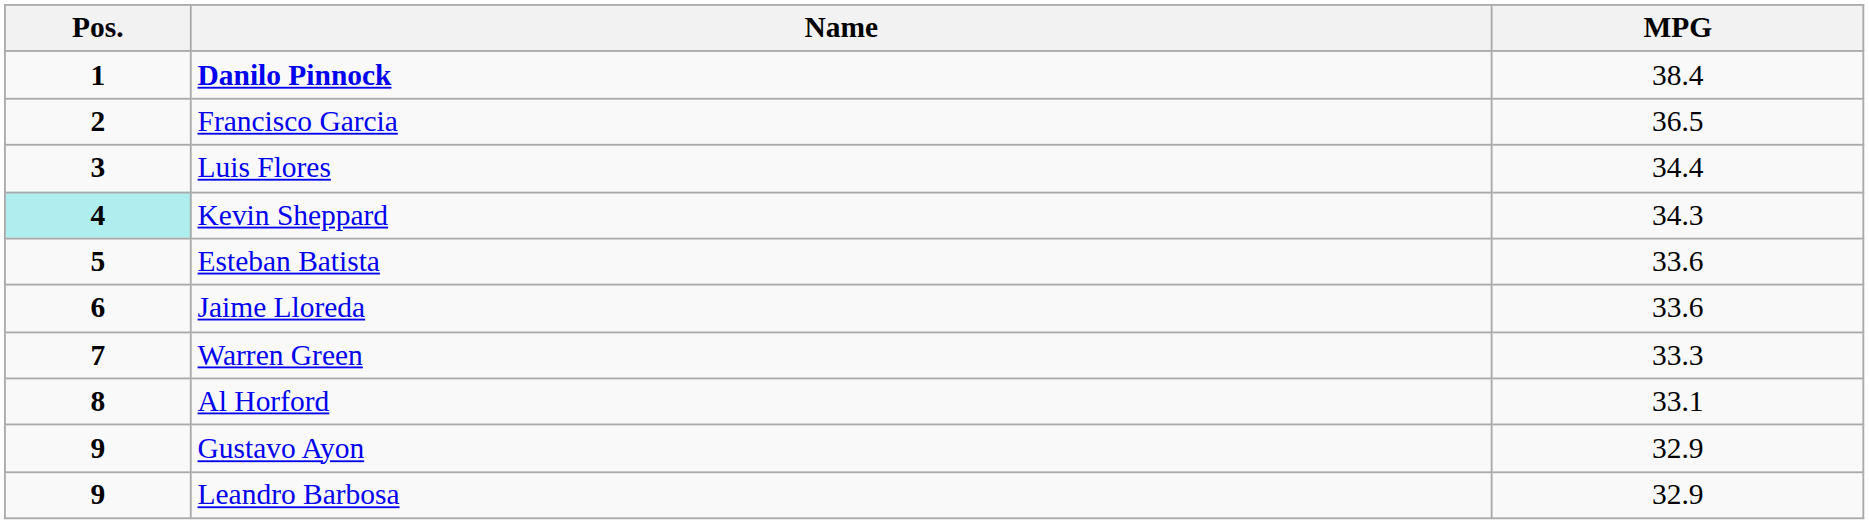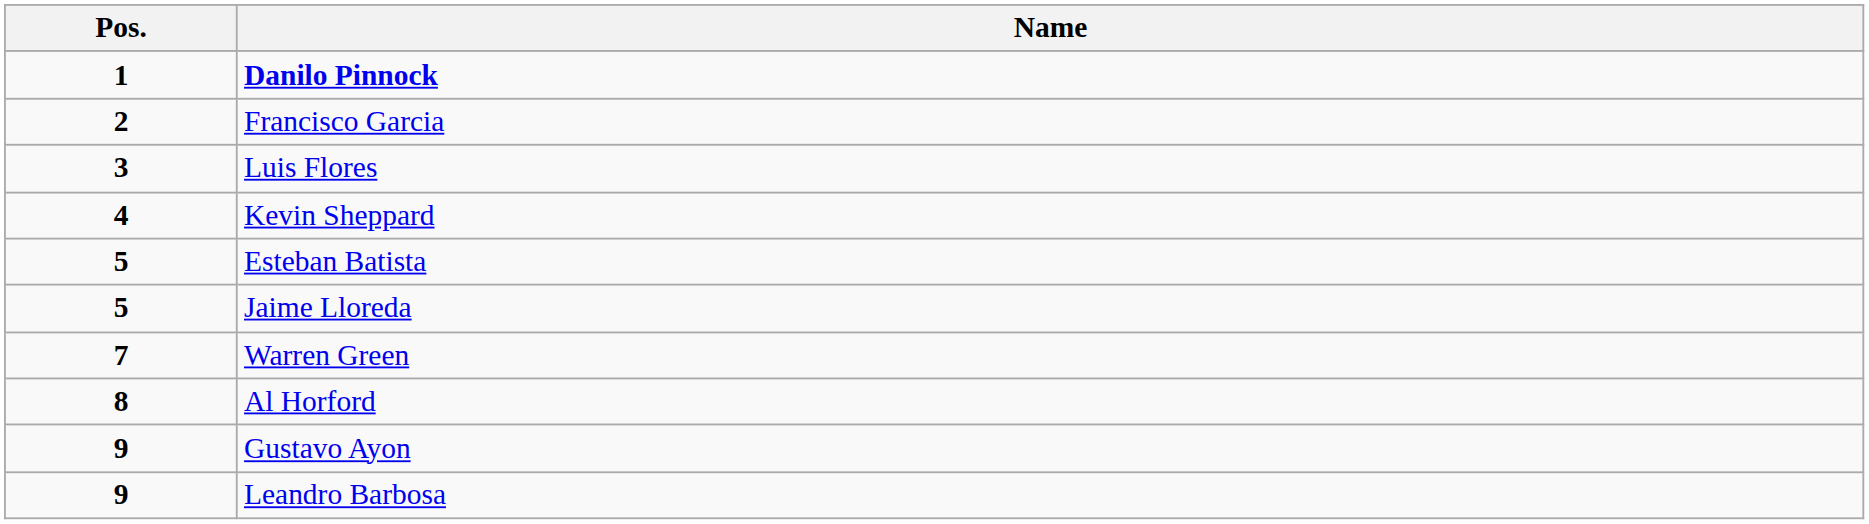- column: MPG | 38.4 | 36.5 | 34.4 | 34.3 | 33.6 | 33.6 | 33.3 | 33.1 | 32.9 | 32.9
Kevin Sheppard | Pos.: paleturquoise background -> no background
Jaime Lloreda | Pos.: 6 -> 5
